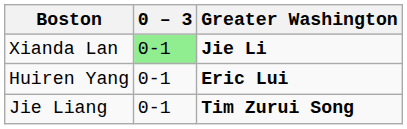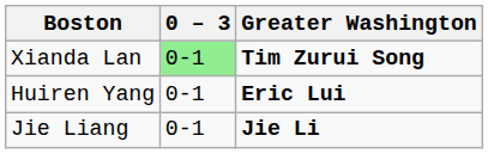Xianda Lan | Greater Washington: Jie Li -> Tim Zurui Song
Jie Liang | Greater Washington: Tim Zurui Song -> Jie Li
